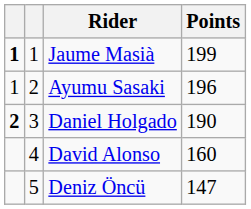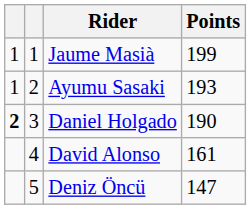Jaume Masià | column 1: bold -> normal
Ayumu Sasaki | Points: 196 -> 193
David Alonso | Points: 160 -> 161
